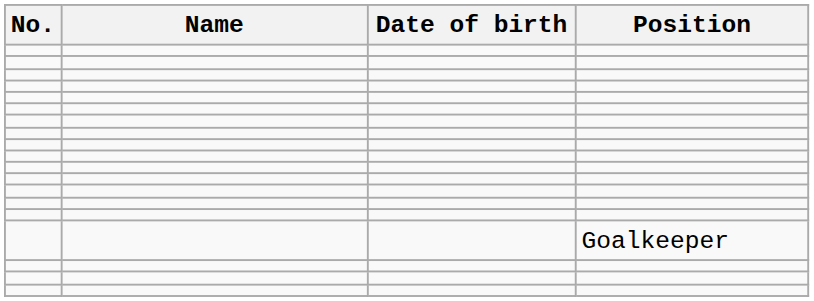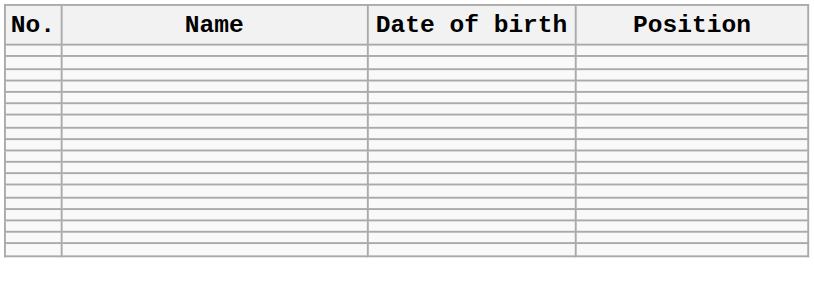- row: Goalkeeper
